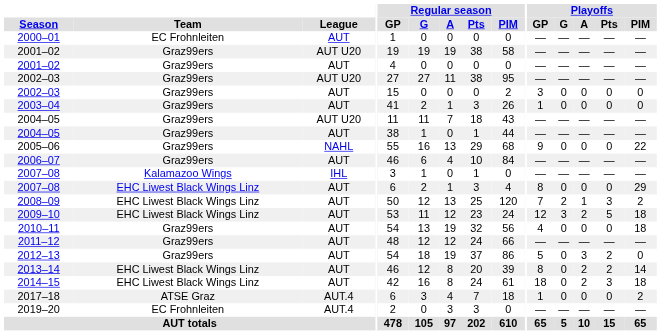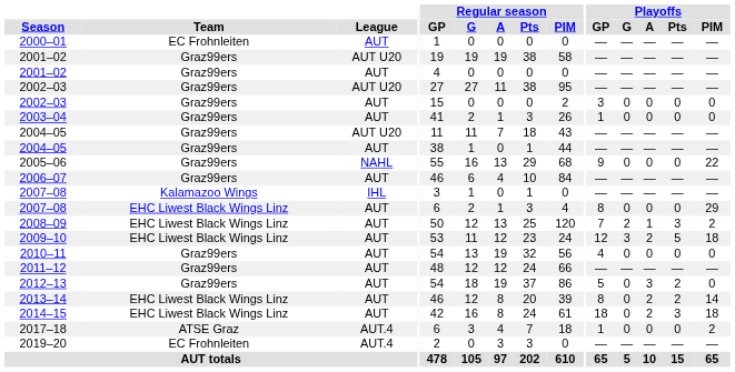2010–11 | Playoffs / PIM: 18 -> 0
